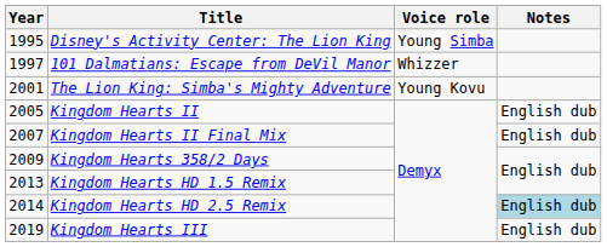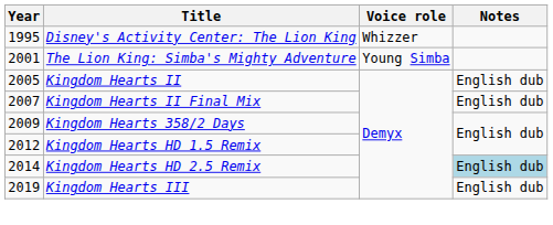Disney's Activity Center: The Lion King | Voice role: Young Simba -> Whizzer
- row: 1997 | 101 Dalmatians: Escape from DeVil Manor | Whizzer
The Lion King: Simba's Mighty Adventure | Voice role: Young Kovu -> Young Simba
Kingdom Hearts HD 1.5 Remix | Year: 2013 -> 2012
